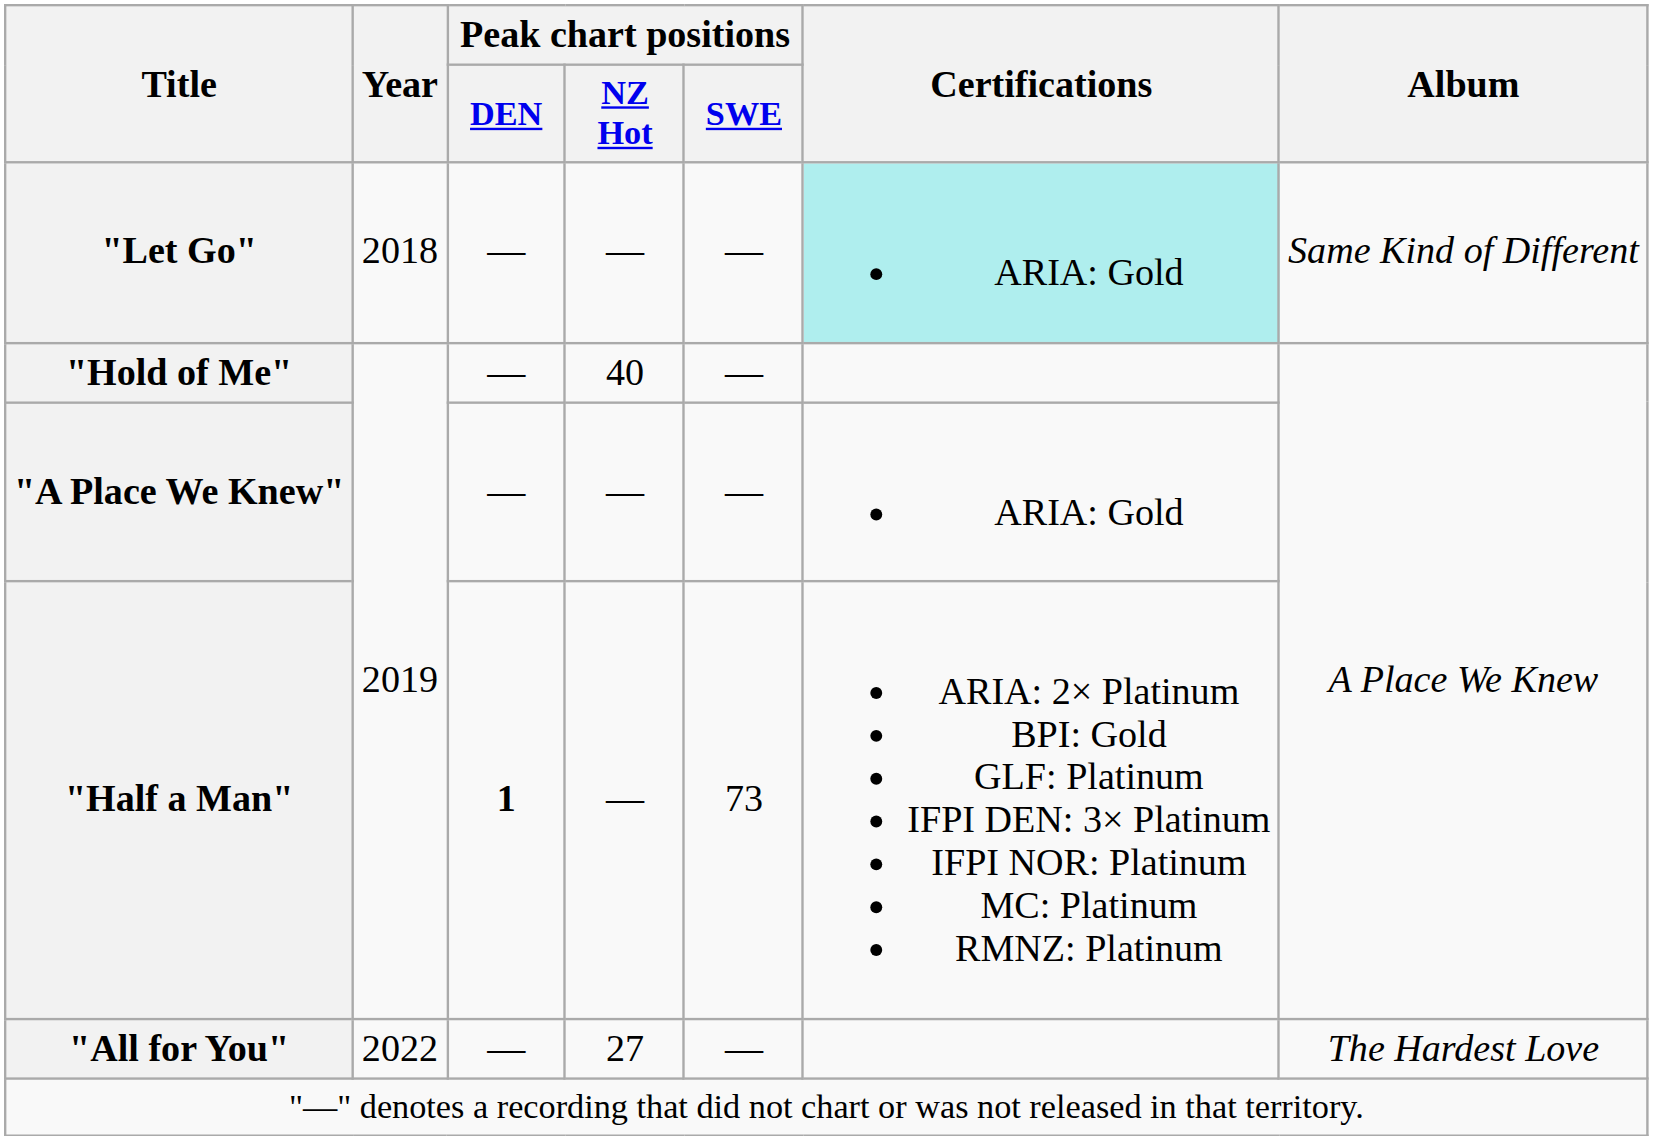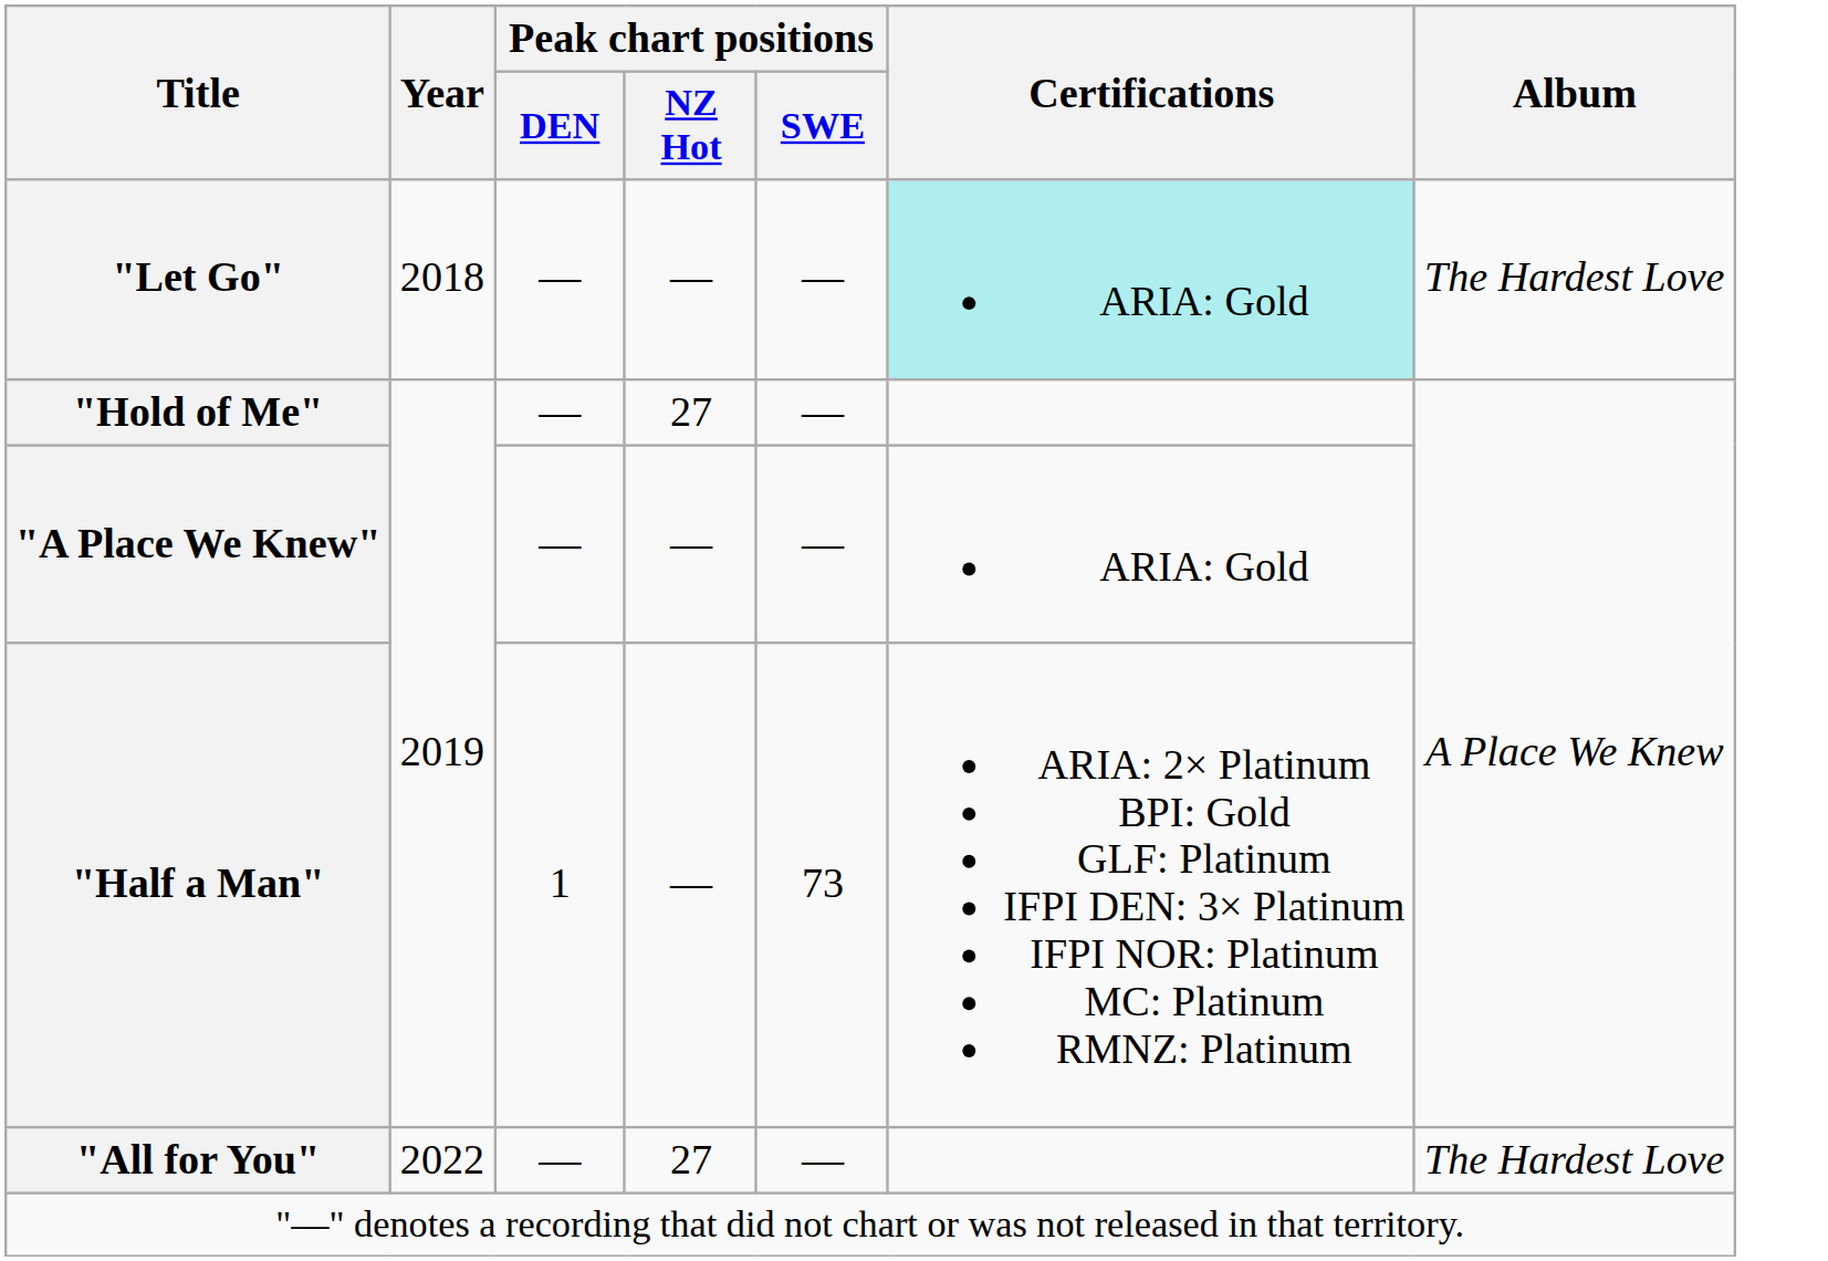"Let Go" | Album: Same Kind of Different -> The Hardest Love
"Hold of Me" | Peak chart positions / NZ Hot: 40 -> 27
"Half a Man" | Peak chart positions / DEN: bold -> normal
